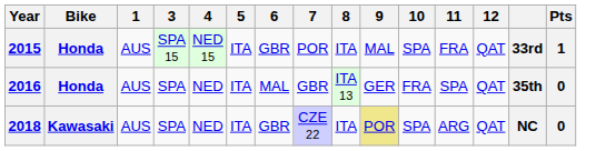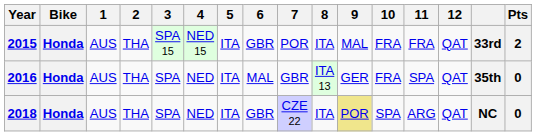+ column: 2 | THA | THA | THA
2015 | 10: SPA -> FRA
2015 | Pts: 1 -> 2
2018 | Bike: Kawasaki -> Honda
